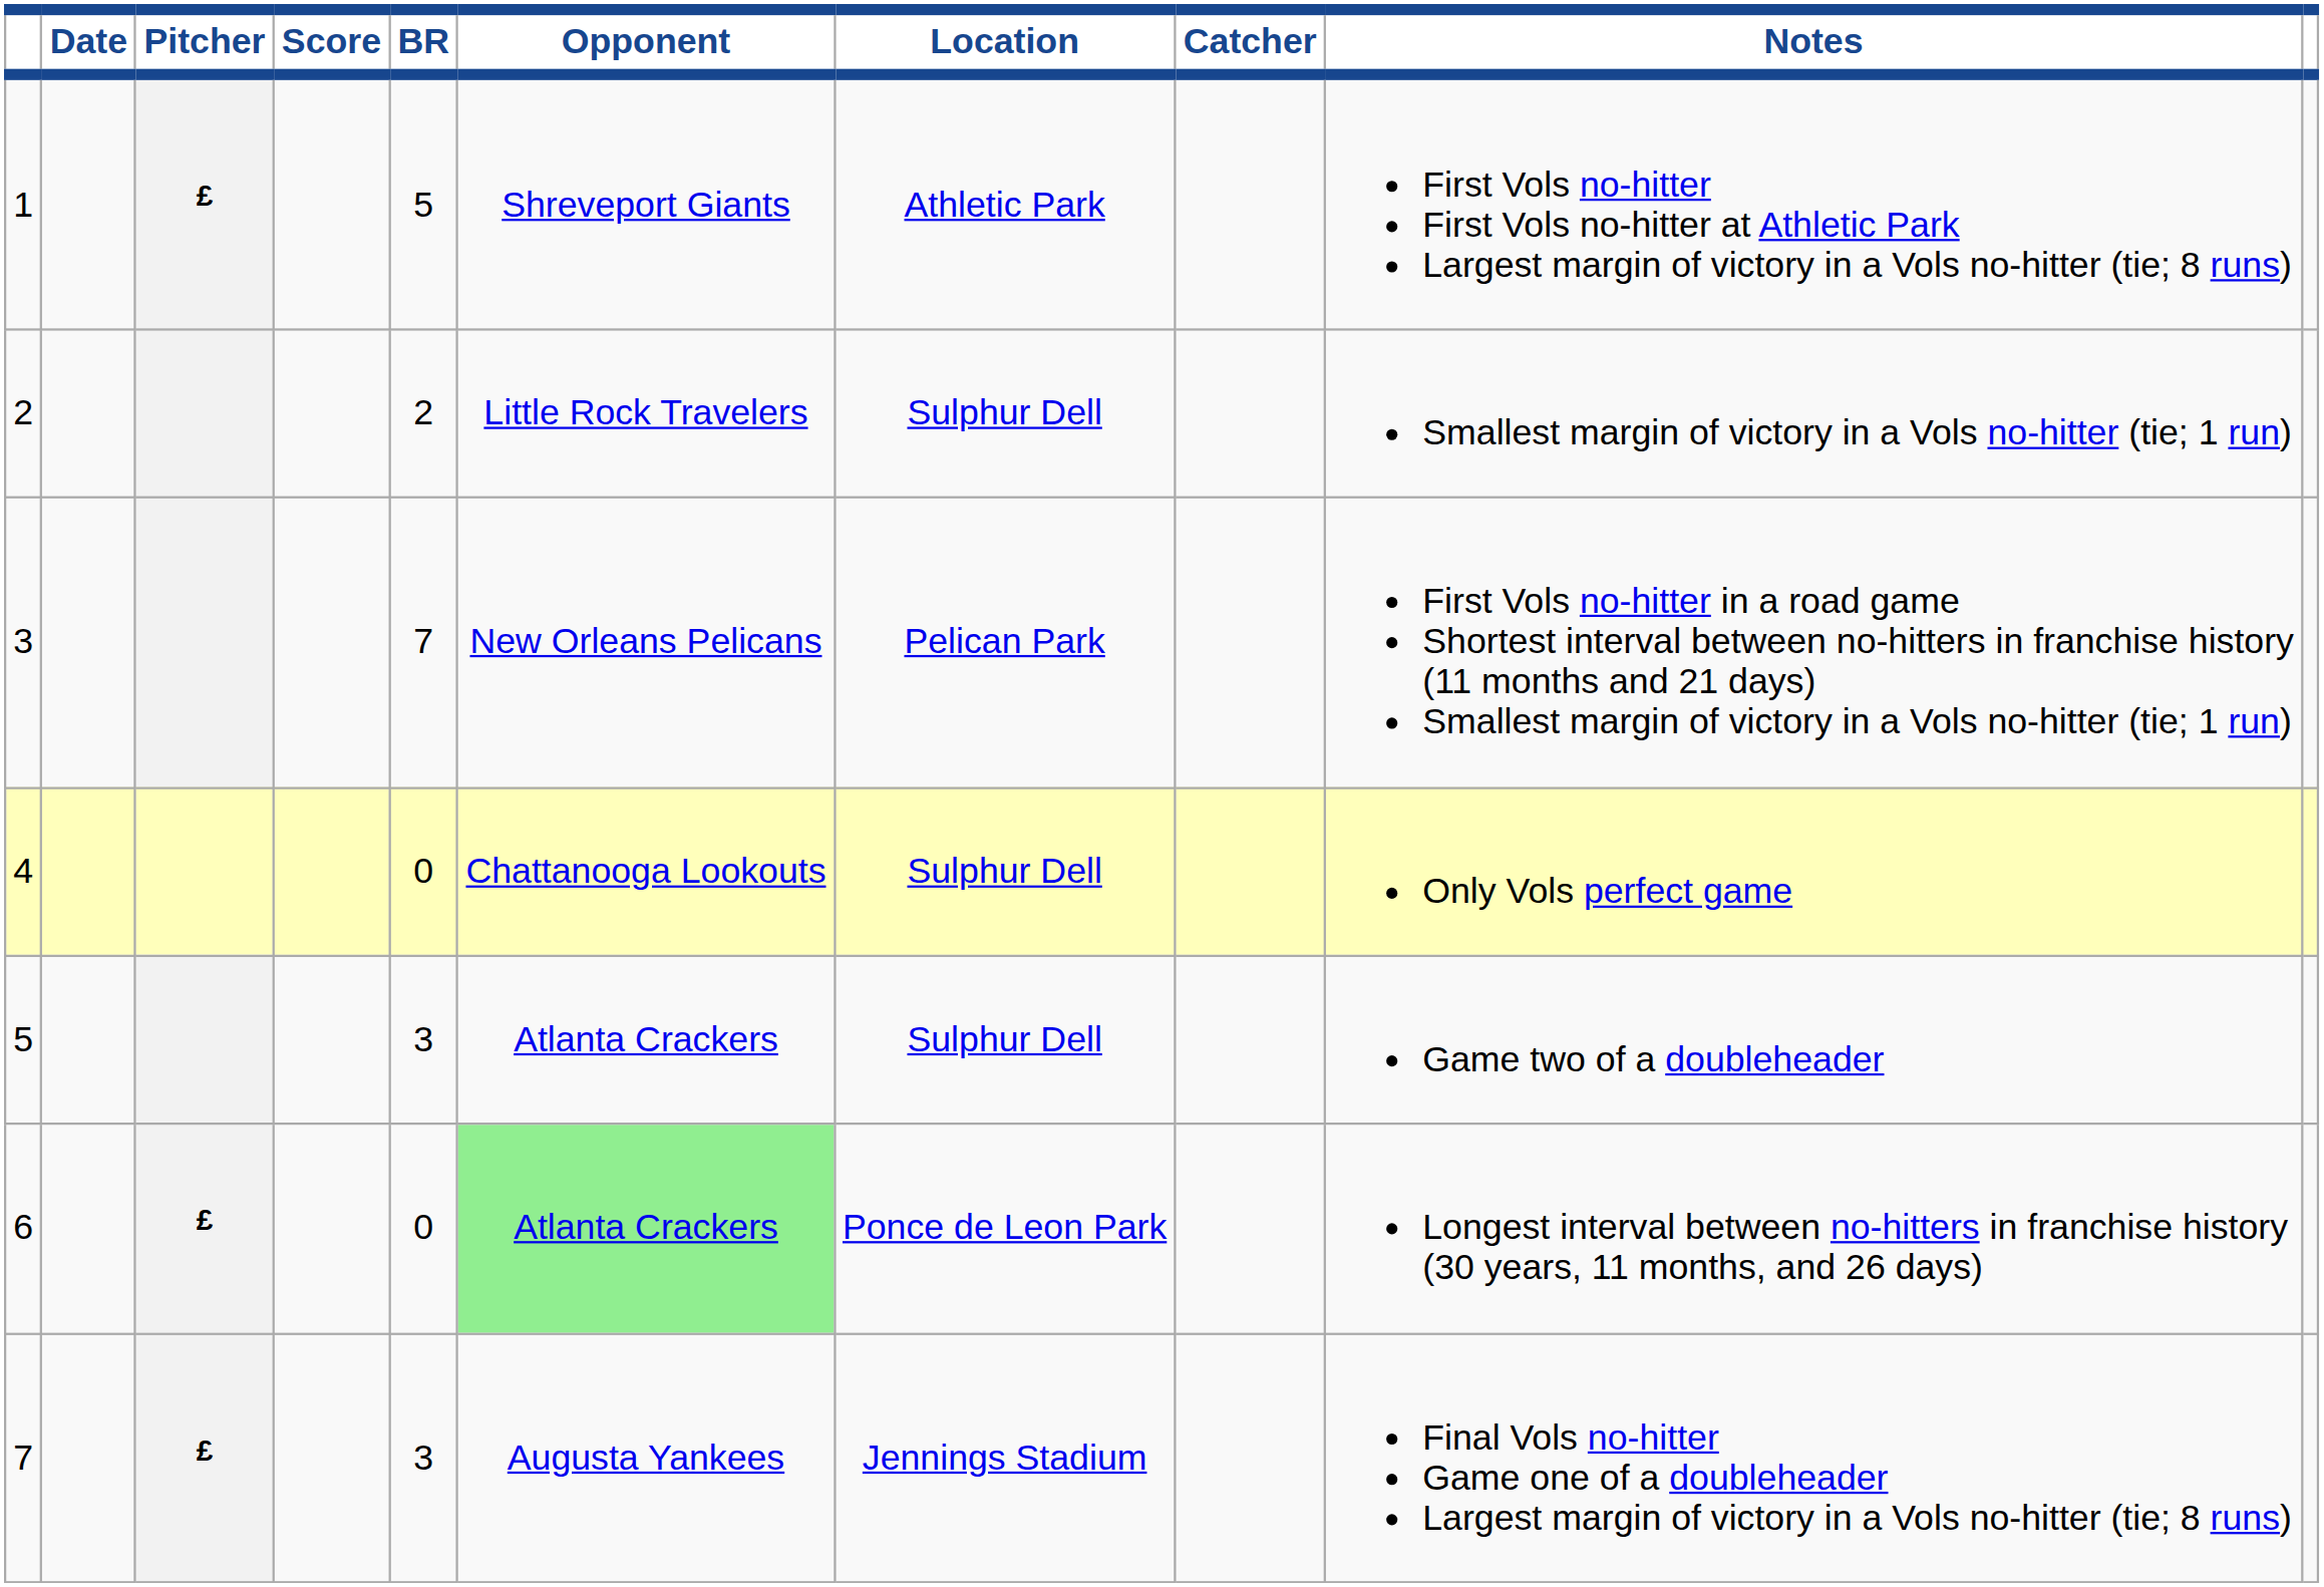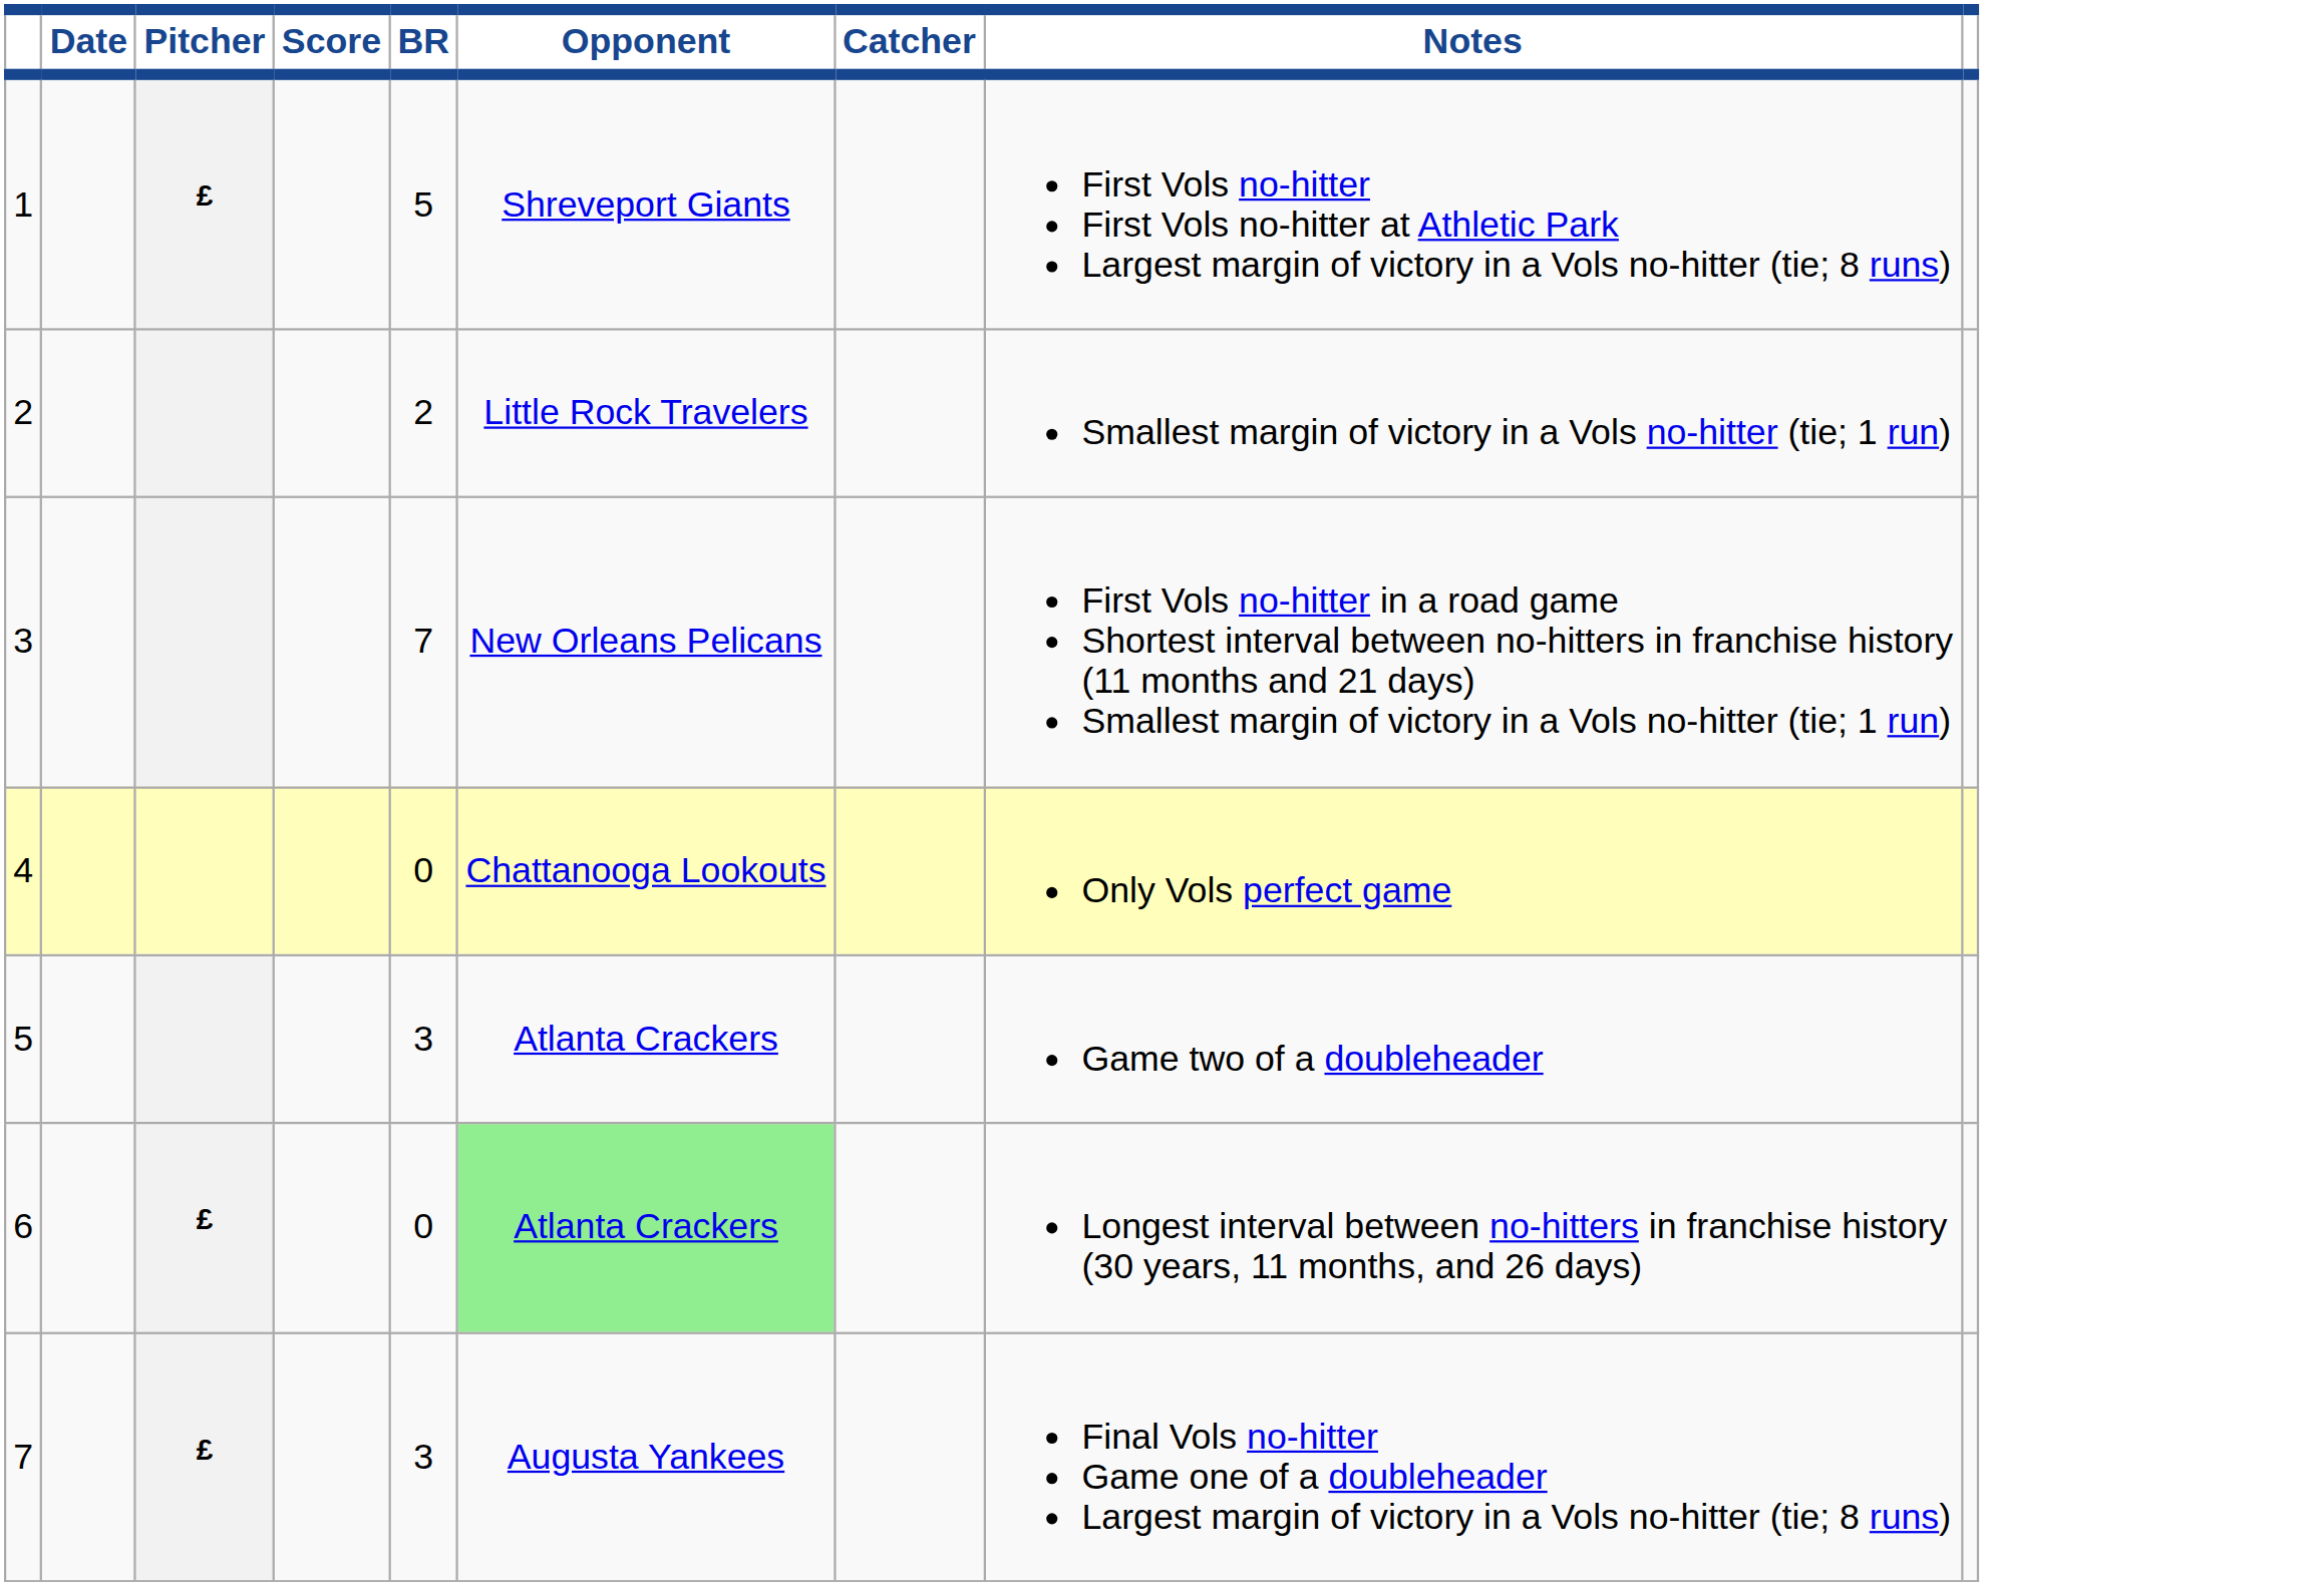- column: Location | Athletic Park | Sulphur Dell | Pelican Park | Sulphur Dell | Sulphur Dell | Ponce de Leon Park | Jennings Stadium
